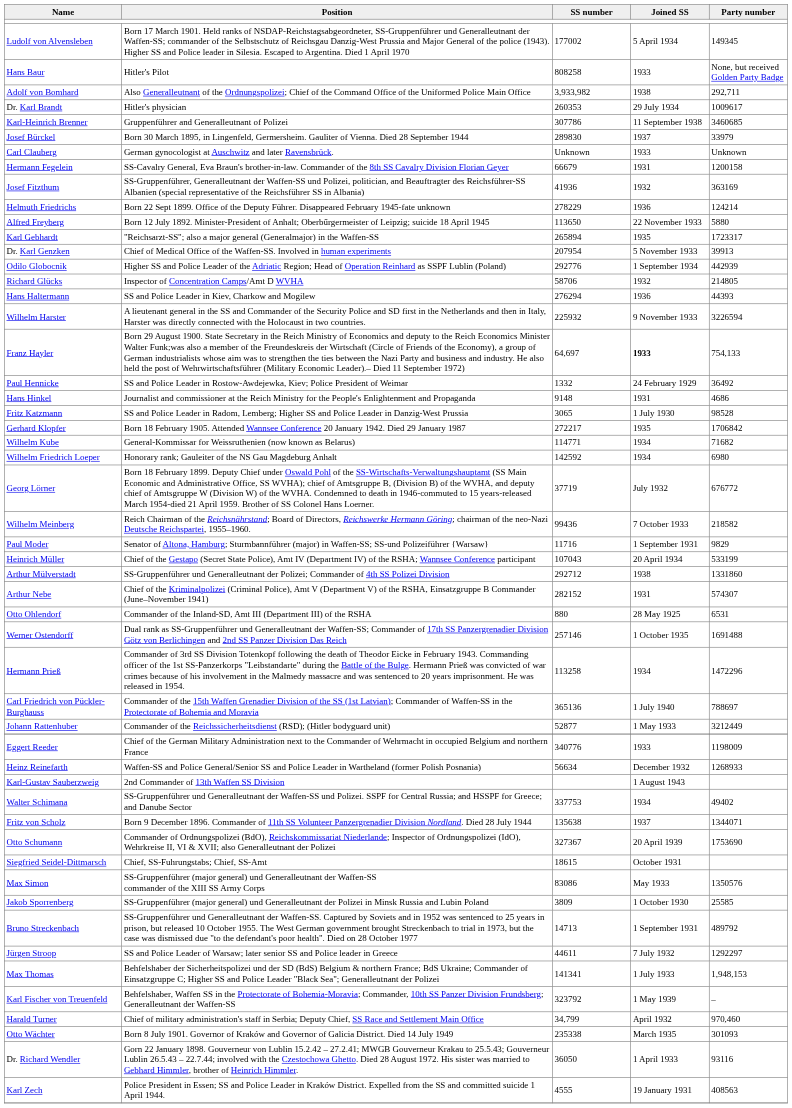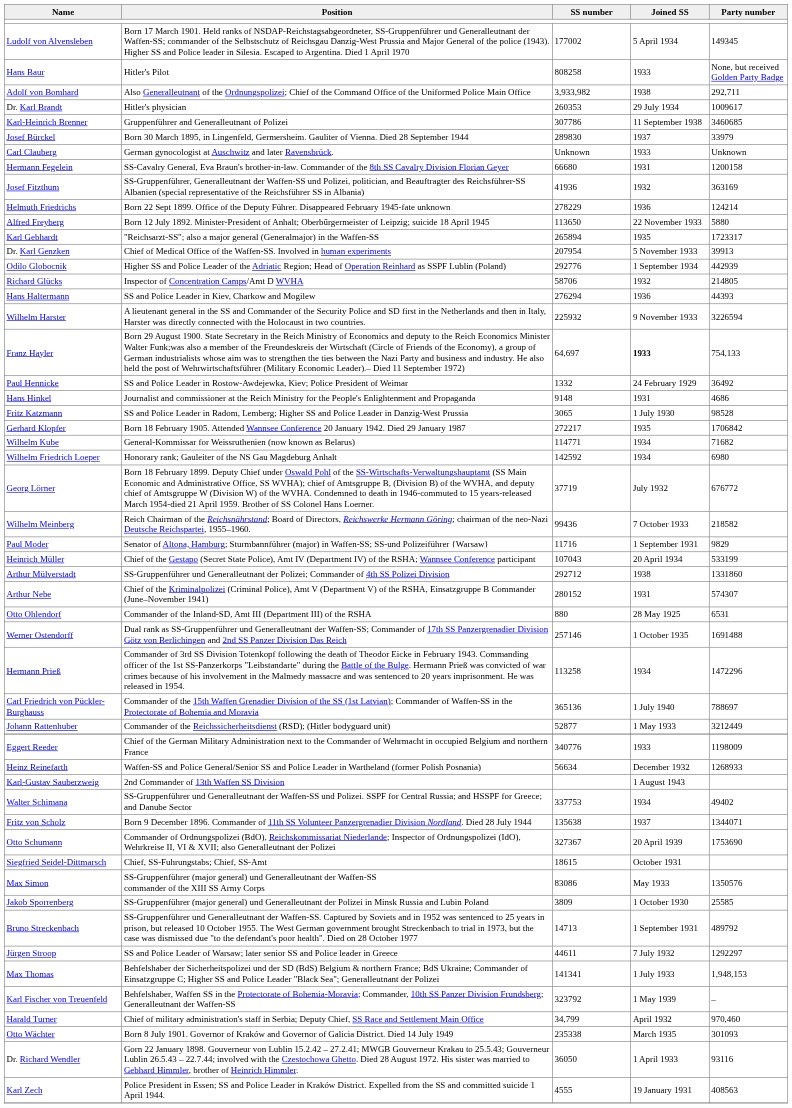Hermann Fegelein | SS number: 66679 -> 66680
Arthur Nebe | SS number: 282152 -> 280152
